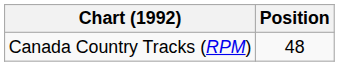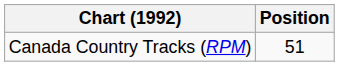Canada Country Tracks (RPM) | Position: 48 -> 51
